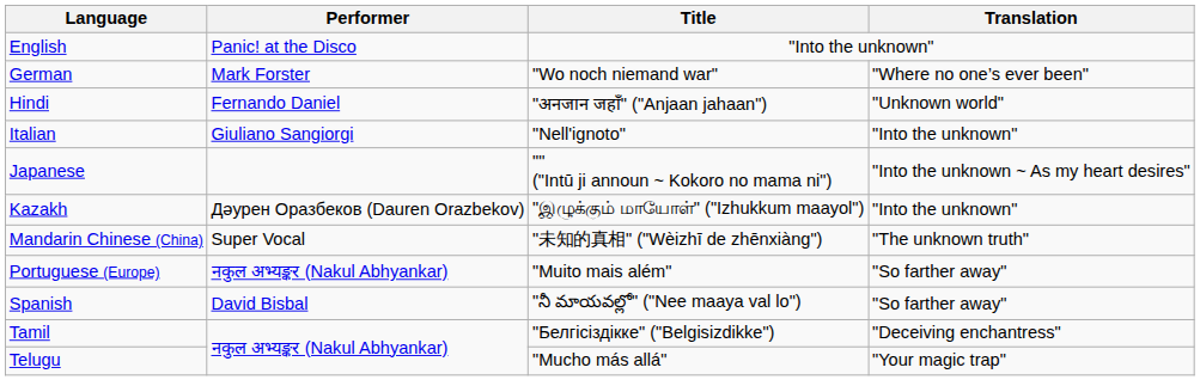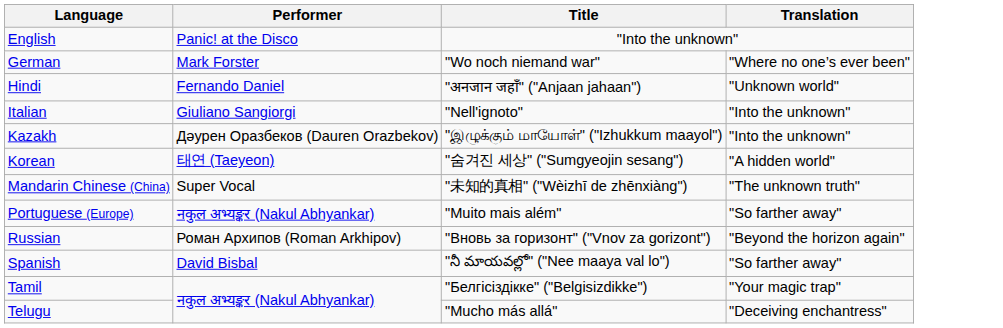- row: Japanese | "" ("Intū ji announ ~ Kokoro no mama ni") | "Into the unknown ~ As my heart desires"
+ row: Korean | 태연 (Taeyeon) | "숨겨진 세상" ("Sumgyeojin sesang") | "A hidden world"
+ row: Russian | Роман Архипов (Roman Arkhipov) | "Вновь за горизонт" ("Vnov za gorizont") | "Beyond the horizon again"
Tamil | Translation: "Deceiving enchantress" -> "Your magic trap"
Telugu | Translation: "Your magic trap" -> "Deceiving enchantress"
